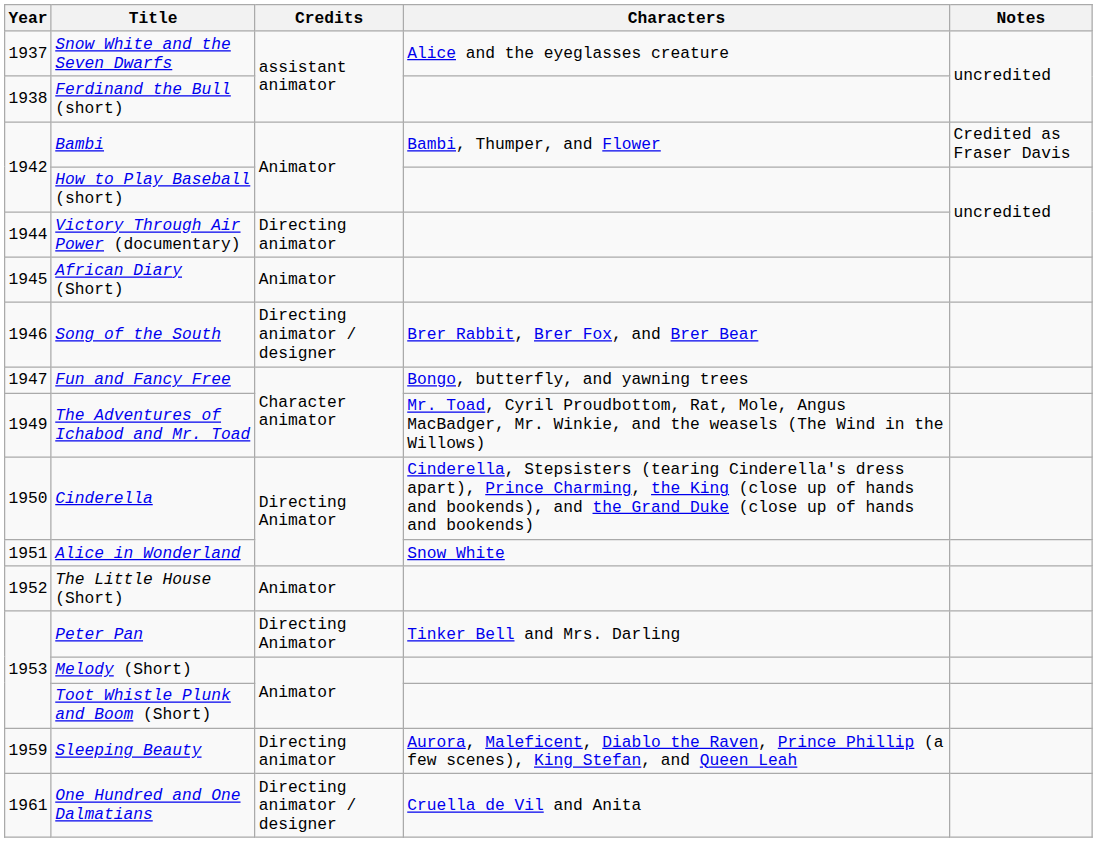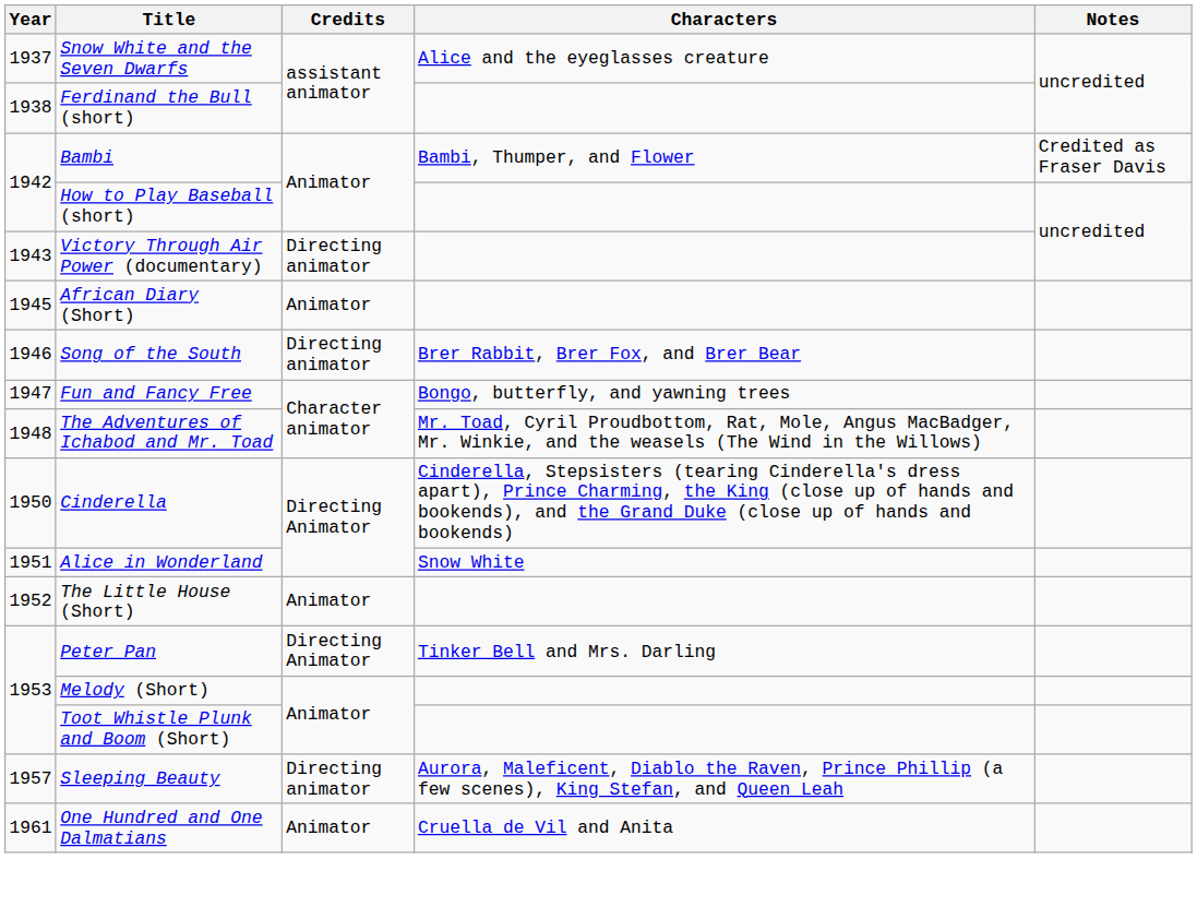Victory Through Air Power (documentary) | Year: 1944 -> 1943
Song of the South | Credits: Directing animator / designer -> Directing animator
The Adventures of Ichabod and Mr. Toad | Year: 1949 -> 1948
Sleeping Beauty | Year: 1959 -> 1957
One Hundred and One Dalmatians | Credits: Directing animator / designer -> Animator
